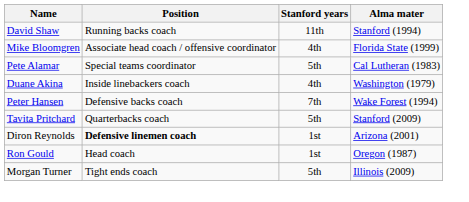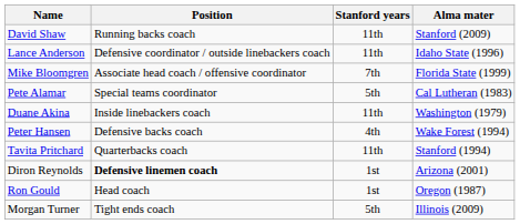David Shaw | Alma mater: Stanford (1994) -> Stanford (2009)
+ row: Lance Anderson | Defensive coordinator / outside linebackers coach | 11th | Idaho State (1996)
Mike Bloomgren | Stanford years: 4th -> 7th
Duane Akina | Stanford years: 4th -> 11th
Peter Hansen | Stanford years: 7th -> 4th
Tavita Pritchard | Stanford years: 5th -> 11th
Tavita Pritchard | Alma mater: Stanford (2009) -> Stanford (1994)
